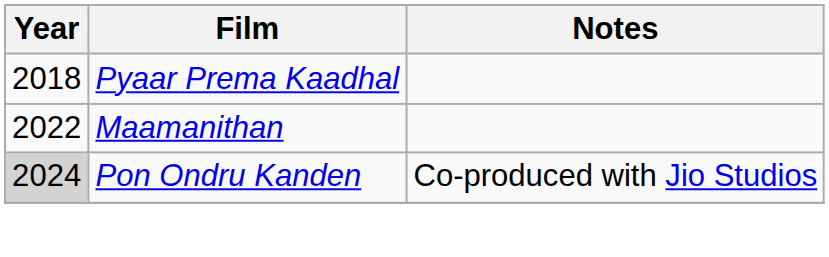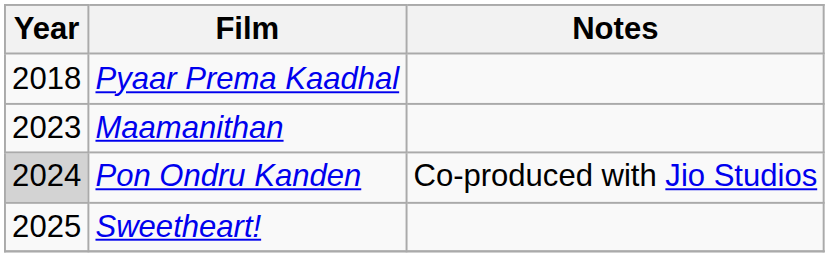Maamanithan | Year: 2022 -> 2023
+ row: 2025 | Sweetheart!
